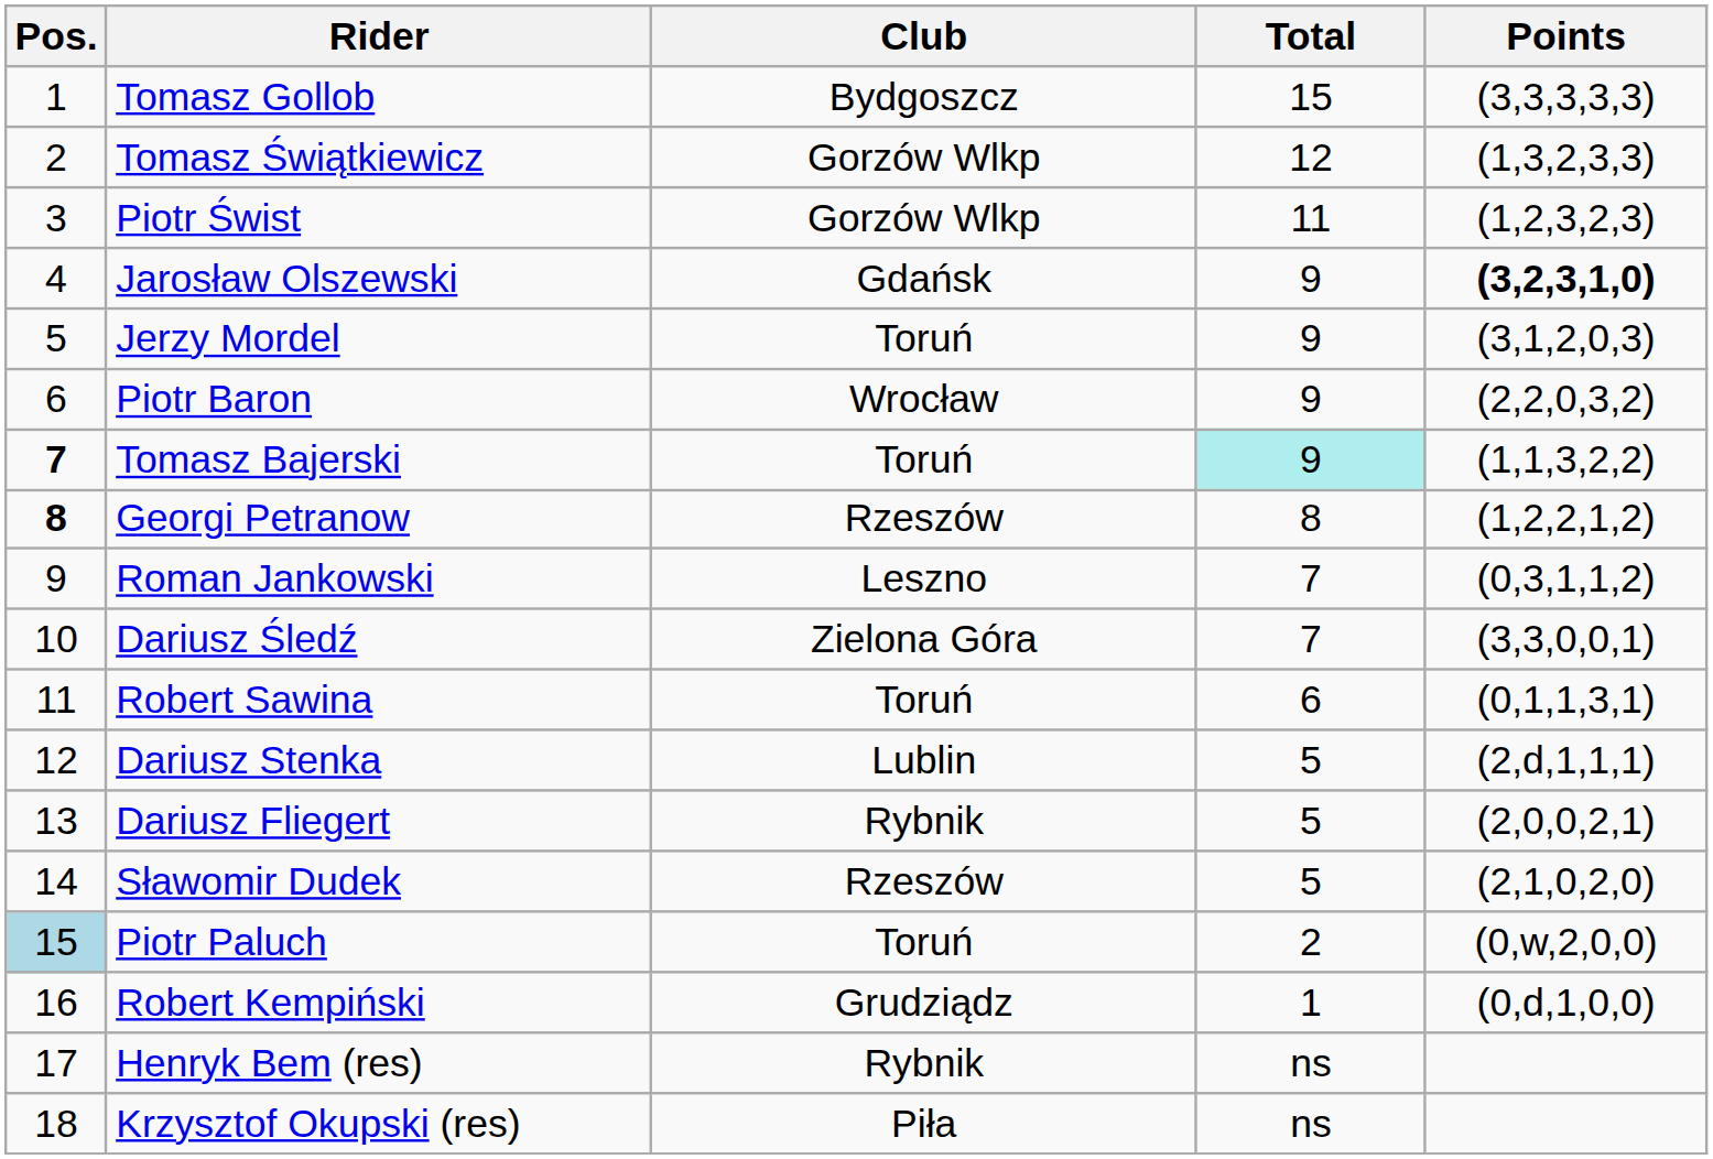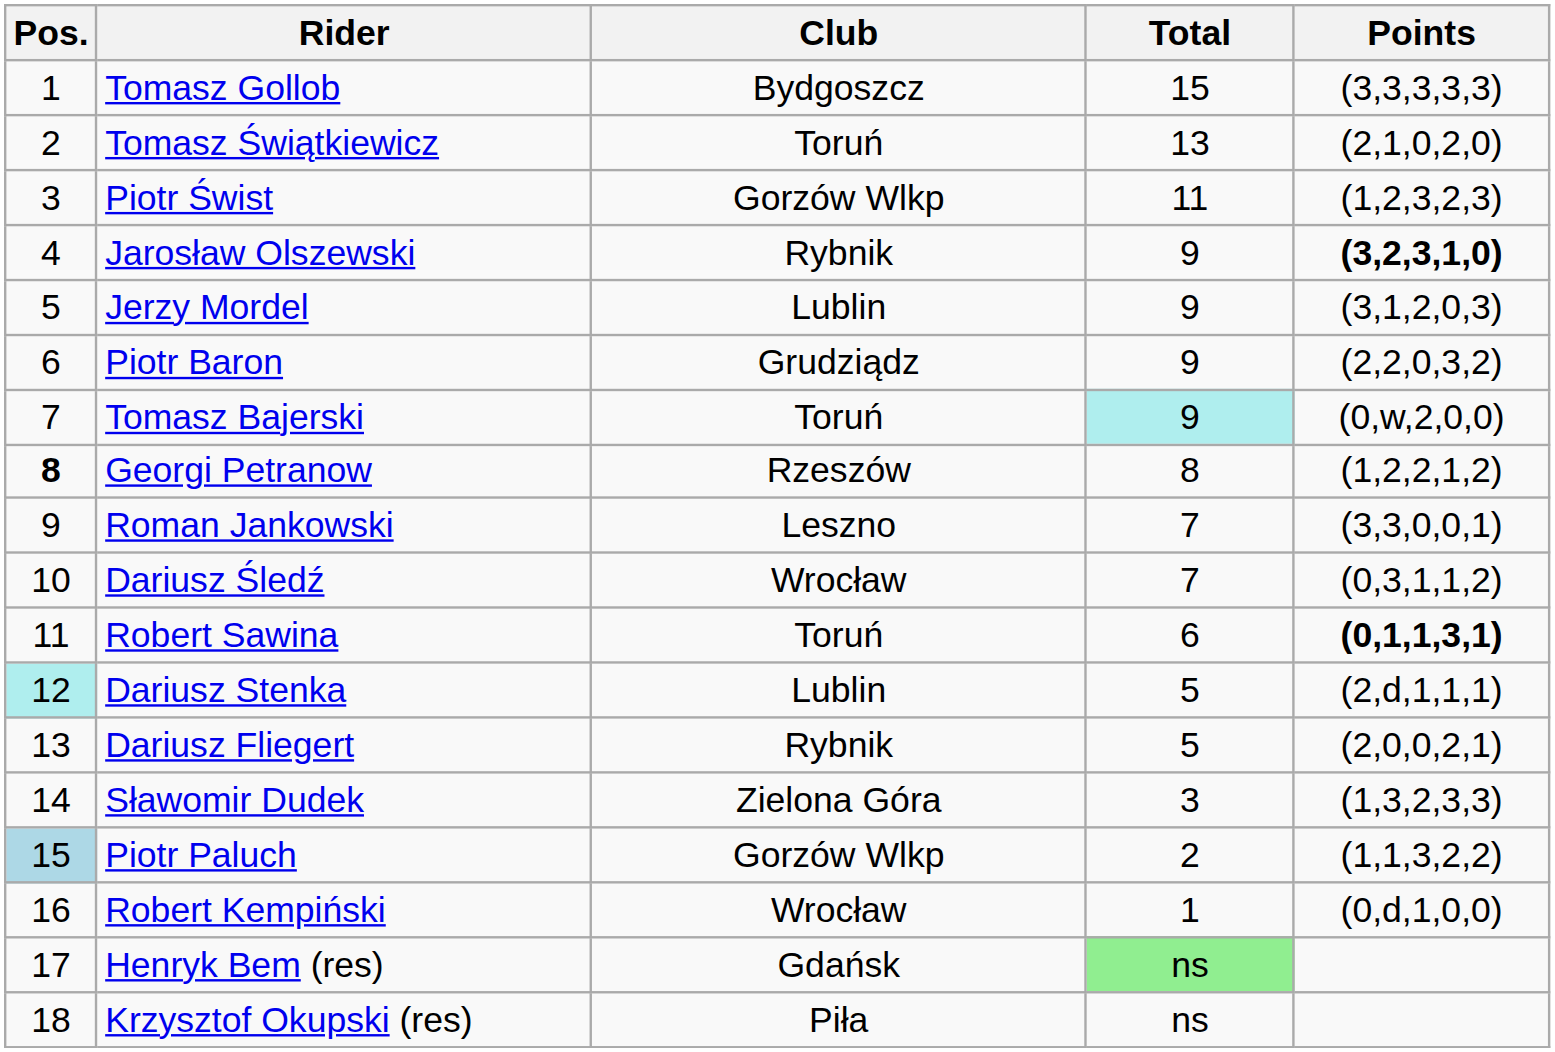Tomasz Świątkiewicz | Club: Gorzów Wlkp -> Toruń
Tomasz Świątkiewicz | Total: 12 -> 13
Tomasz Świątkiewicz | Points: (1,3,2,3,3) -> (2,1,0,2,0)
Jarosław Olszewski | Club: Gdańsk -> Rybnik
Jerzy Mordel | Club: Toruń -> Lublin
Piotr Baron | Club: Wrocław -> Grudziądz
Tomasz Bajerski | Pos.: bold -> normal
Tomasz Bajerski | Points: (1,1,3,2,2) -> (0,w,2,0,0)
Roman Jankowski | Points: (0,3,1,1,2) -> (3,3,0,0,1)
Dariusz Śledź | Club: Zielona Góra -> Wrocław
Dariusz Śledź | Points: (3,3,0,0,1) -> (0,3,1,1,2)
Robert Sawina | Points: normal -> bold
Dariusz Stenka | Pos.: no background -> paleturquoise background
Sławomir Dudek | Club: Rzeszów -> Zielona Góra
Sławomir Dudek | Total: 5 -> 3
Sławomir Dudek | Points: (2,1,0,2,0) -> (1,3,2,3,3)
Piotr Paluch | Club: Toruń -> Gorzów Wlkp
Piotr Paluch | Points: (0,w,2,0,0) -> (1,1,3,2,2)
Robert Kempiński | Club: Grudziądz -> Wrocław
Henryk Bem (res) | Club: Rybnik -> Gdańsk
Henryk Bem (res) | Total: no background -> lightgreen background
